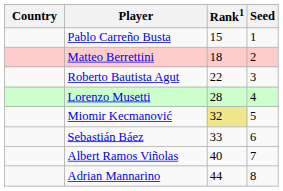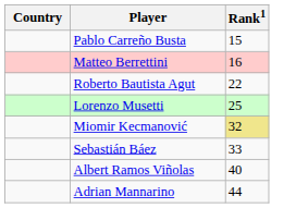- column: Seed | 1 | 2 | 3 | 4 | 5 | 6 | 7 | 8
Matteo Berrettini | Rank1: 18 -> 16
Lorenzo Musetti | Rank1: 28 -> 25
